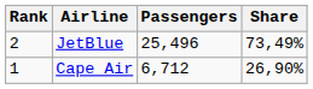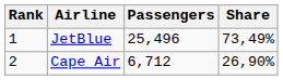JetBlue | Rank: 2 -> 1
Cape Air | Rank: 1 -> 2
